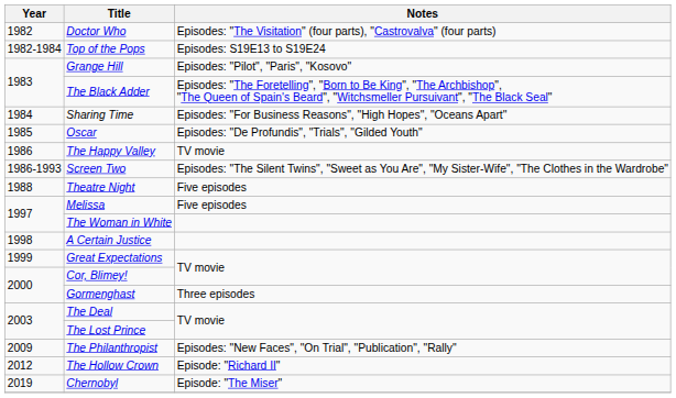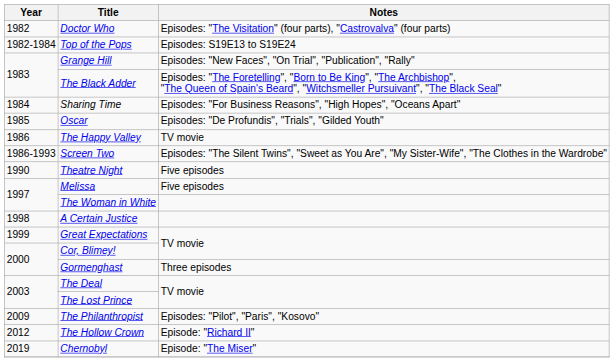Grange Hill | Notes: Episodes: "Pilot", "Paris", "Kosovo" -> Episodes: "New Faces", "On Trial", "Publication", "Rally"
Theatre Night | Year: 1988 -> 1990
The Philanthropist | Notes: Episodes: "New Faces", "On Trial", "Publication", "Rally" -> Episodes: "Pilot", "Paris", "Kosovo"
